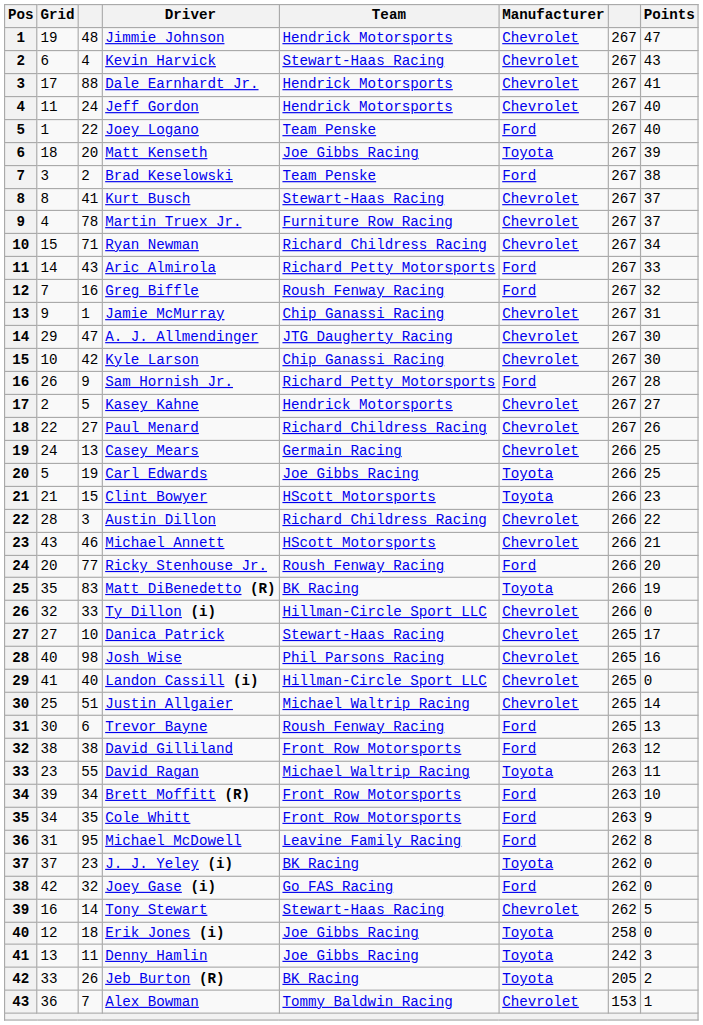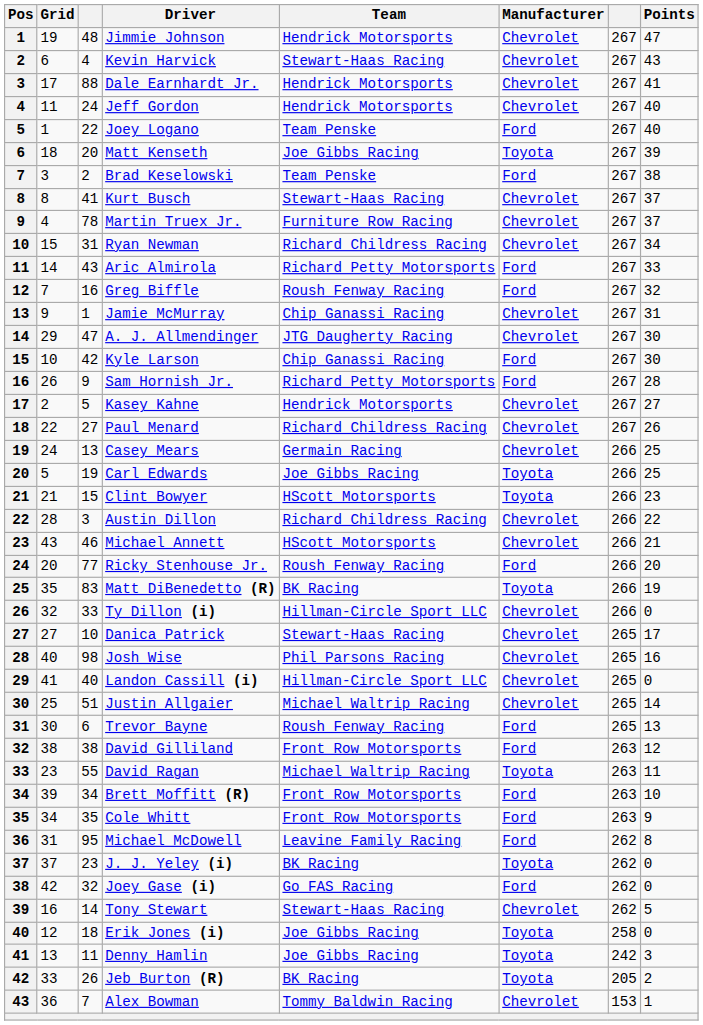Ryan Newman | column 3: 71 -> 31
Kyle Larson | Manufacturer: Chevrolet -> Ford
